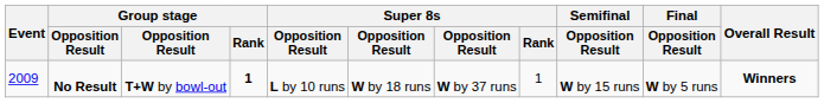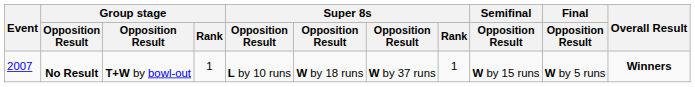No Result | Event: 2009 -> 2007
No Result | Group stage / Rank: bold -> normal
